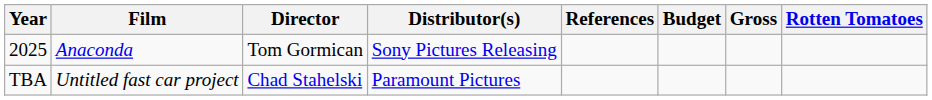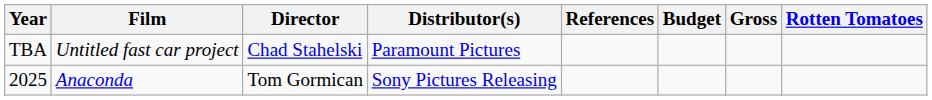rows swapped: 2025 <-> TBA
